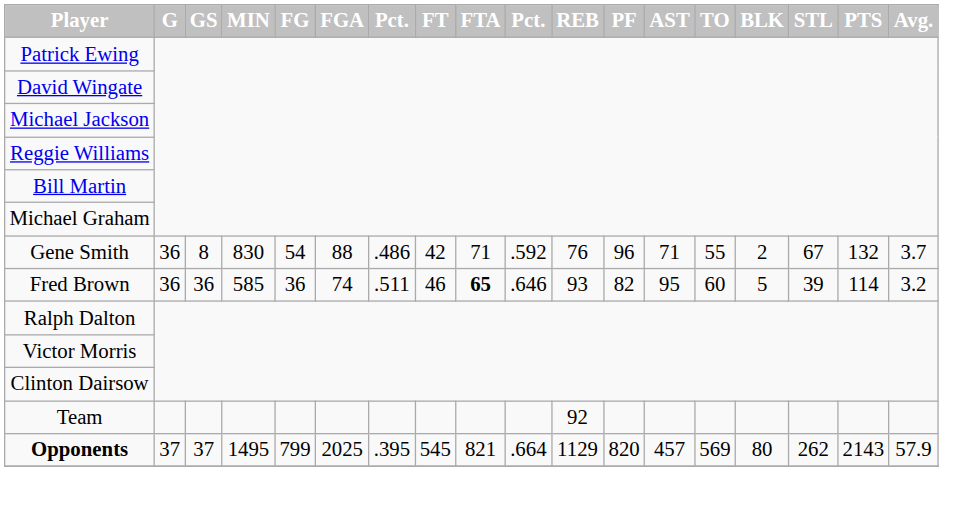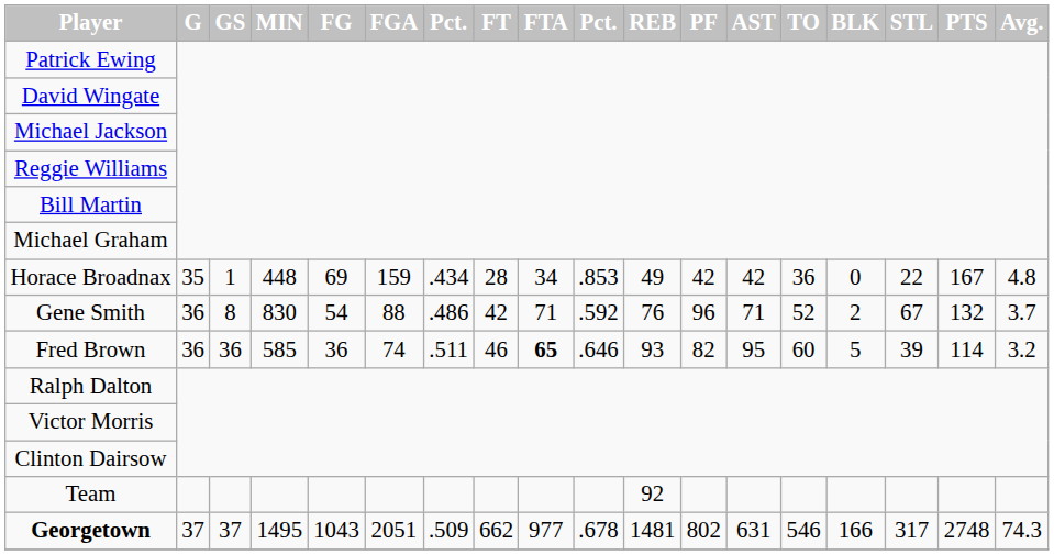+ row: Horace Broadnax | 35 | 1 | 448 | 69 | 159 | .434 | 28 | 34 | .853 | 49 | 42 | 42 | 36 | 0 | 22 | 167 | 4.8
Gene Smith | TO: 55 -> 52
+ row: Georgetown | 37 | 37 | 1495 | 1043 | 2051 | .509 | 662 | 977 | .678 | 1481 | 802 | 631 | 546 | 166 | 317 | 2748 | 74.3
- row: Opponents | 37 | 37 | 1495 | 799 | 2025 | .395 | 545 | 821 | .664 | 1129 | 820 | 457 | 569 | 80 | 262 | 2143 | 57.9
